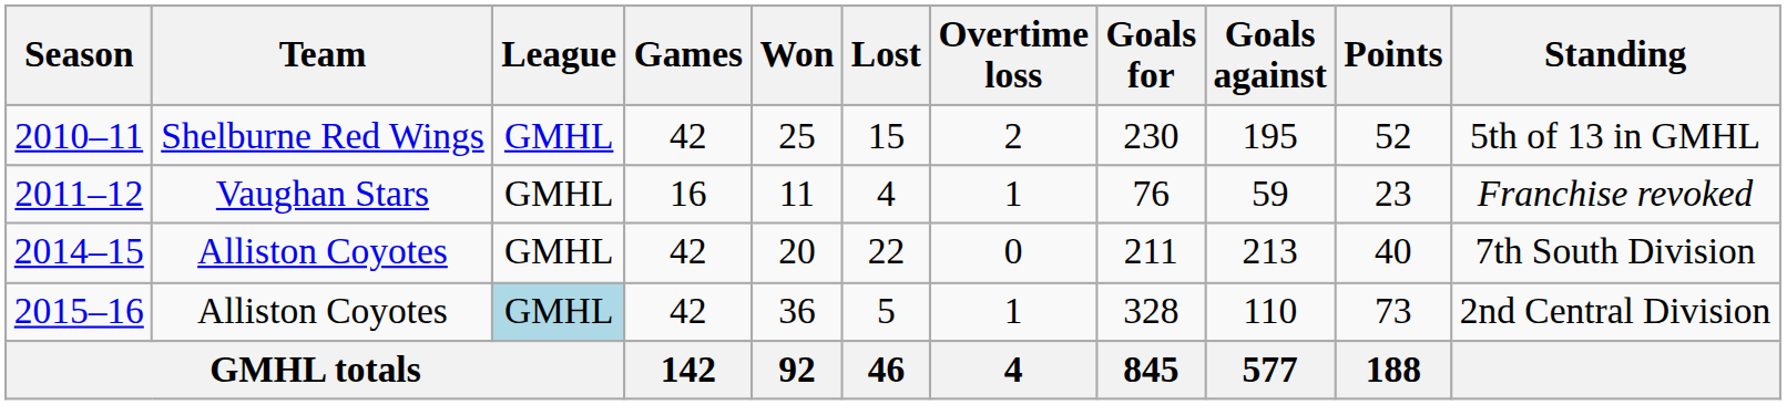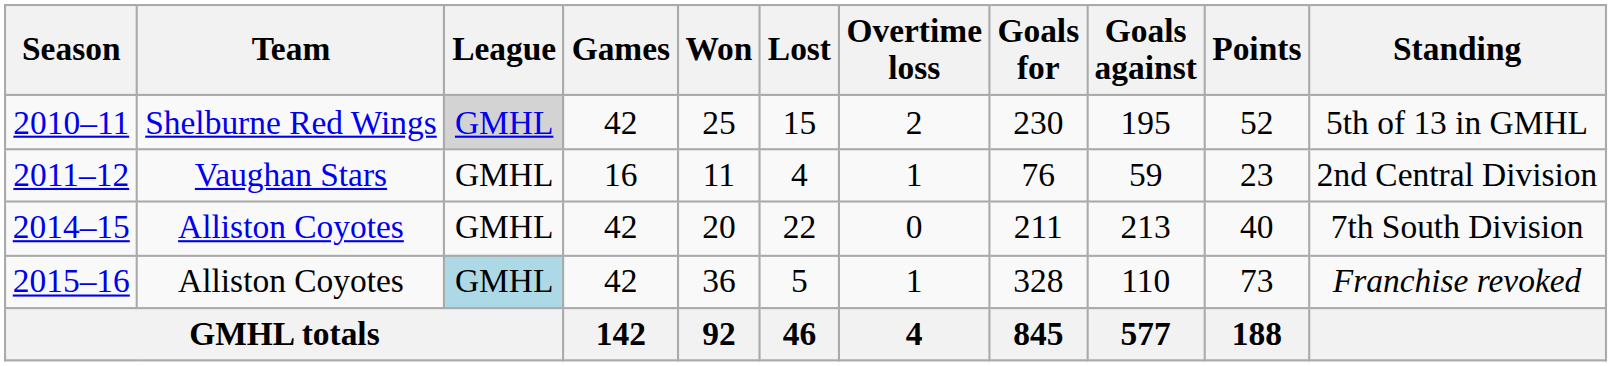2010–11 | League: no background -> lightgrey background
2011–12 | Standing: Franchise revoked -> 2nd Central Division
2015–16 | Standing: 2nd Central Division -> Franchise revoked
